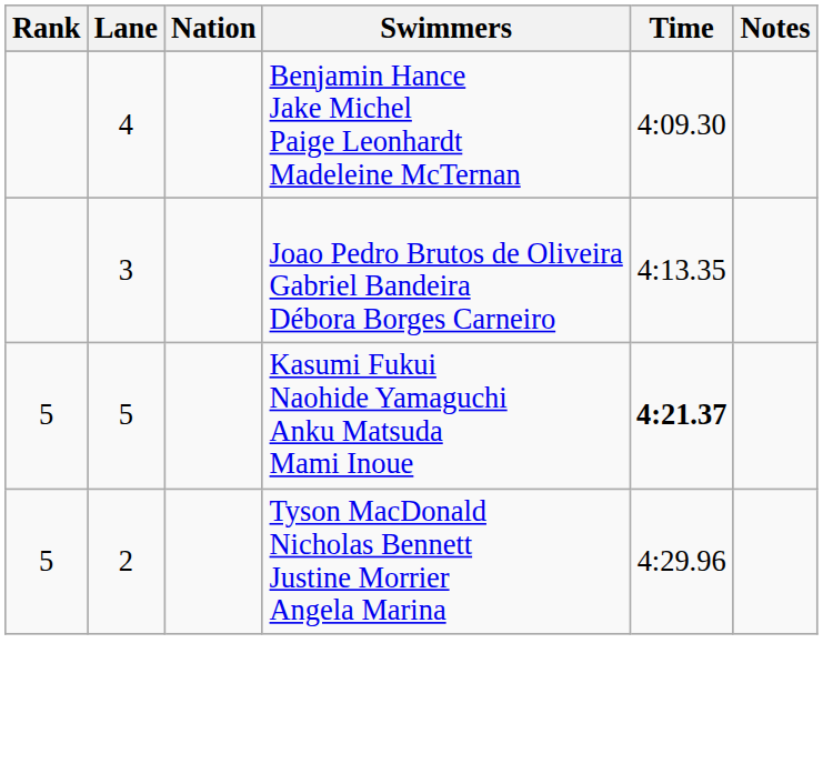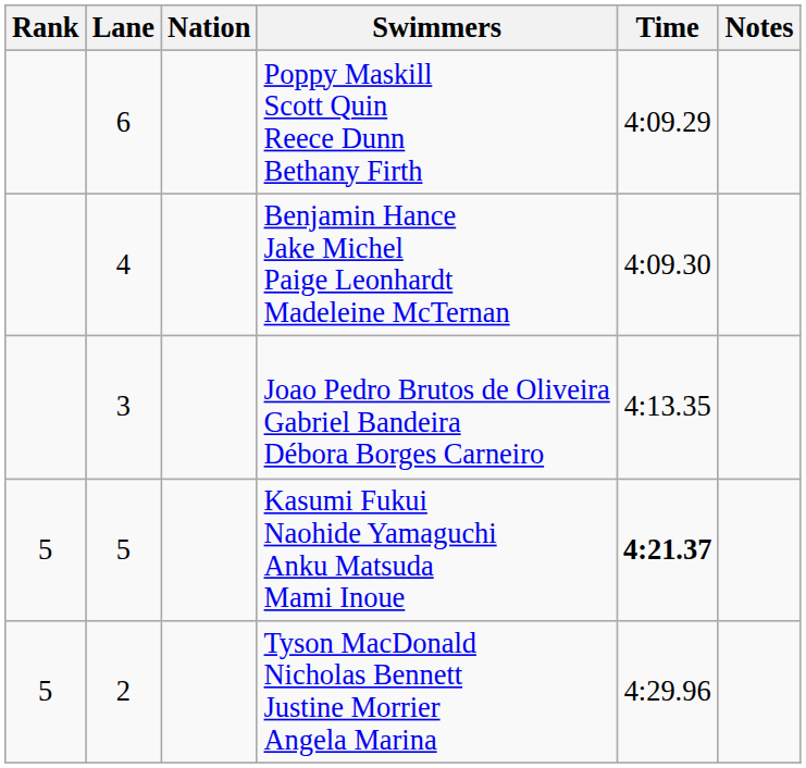+ row: 6 | Poppy Maskill Scott Quin Reece Dunn Bethany Firth | 4:09.29
